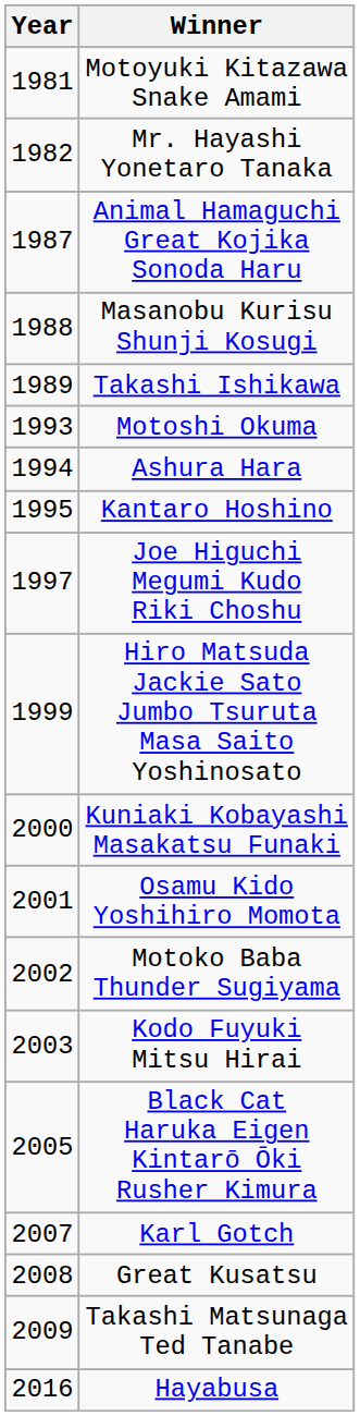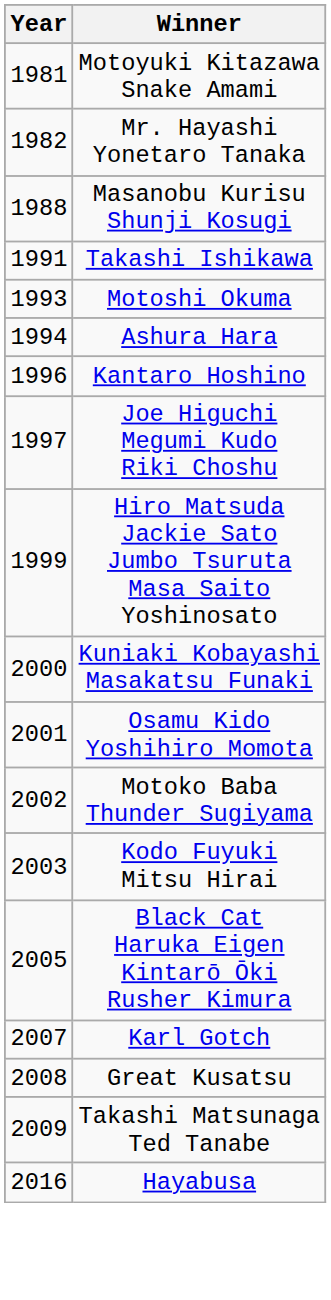- row: 1987 | Animal Hamaguchi Great Kojika Sonoda Haru
Takashi Ishikawa | Year: 1989 -> 1991
Kantaro Hoshino | Year: 1995 -> 1996
